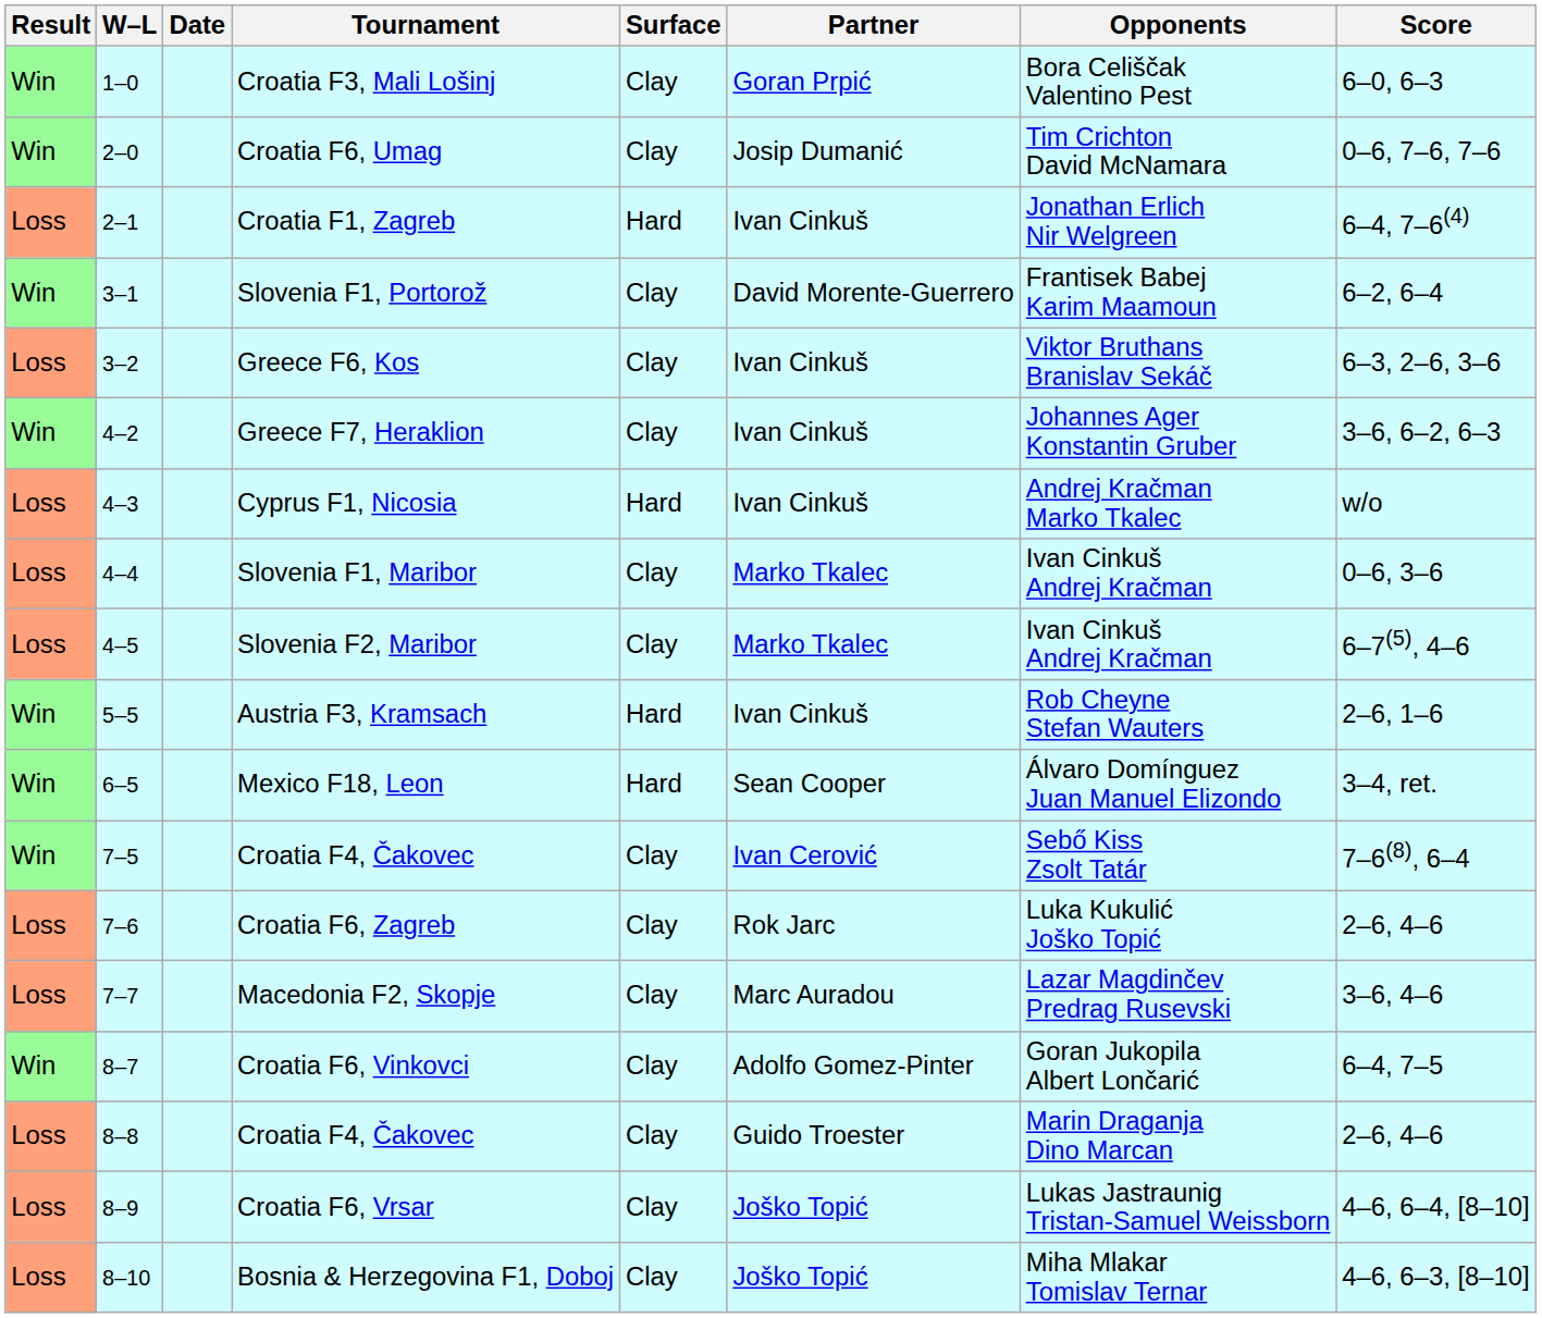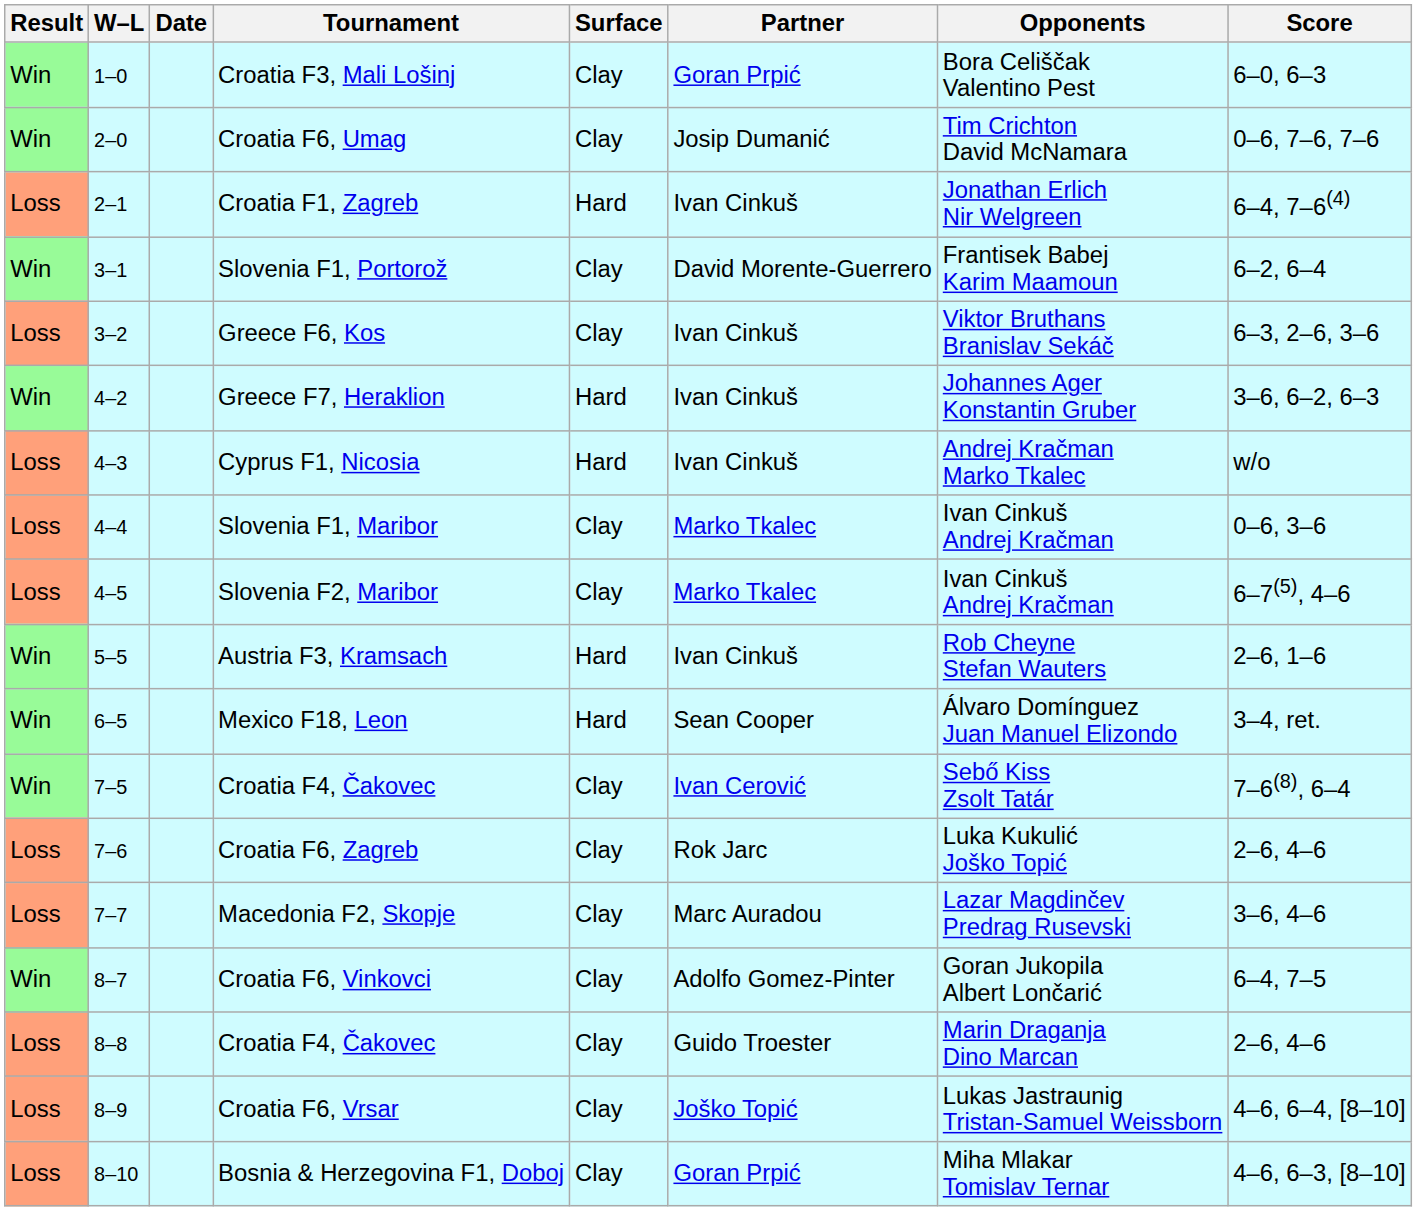Greece F7, Heraklion | Surface: Clay -> Hard
Bosnia & Herzegovina F1, Doboj | Partner: Joško Topić -> Goran Prpić
